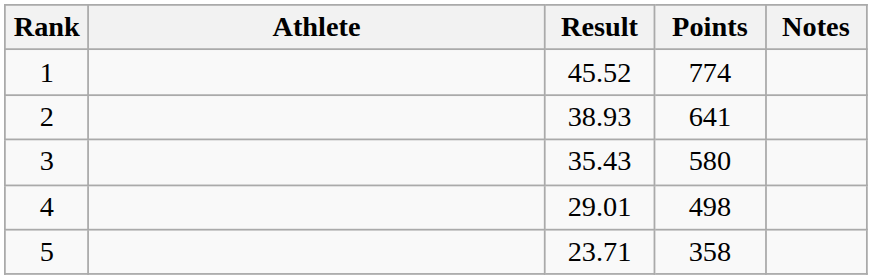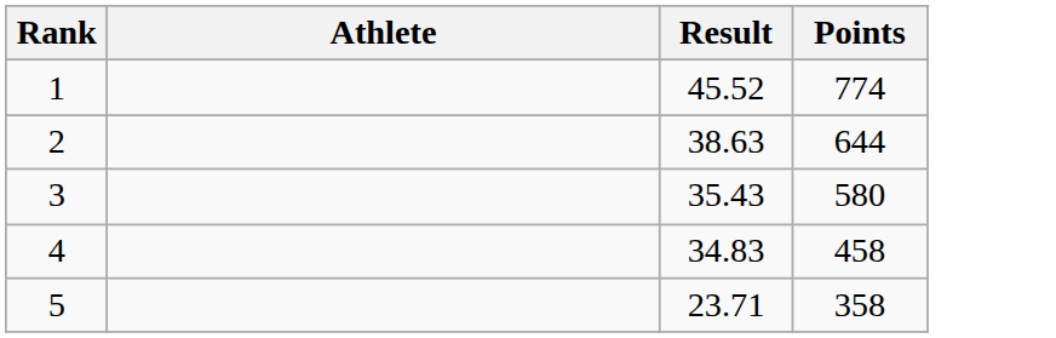- column: Notes
2 | Result: 38.93 -> 38.63
2 | Points: 641 -> 644
4 | Result: 29.01 -> 34.83
4 | Points: 498 -> 458
